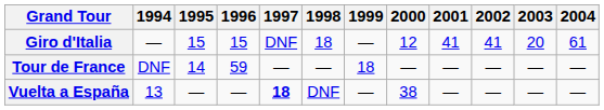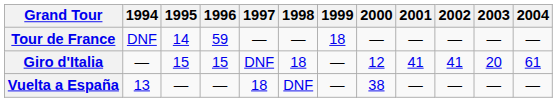rows swapped: Giro d'Italia <-> Tour de France
Vuelta a España | 1997: bold -> normal
